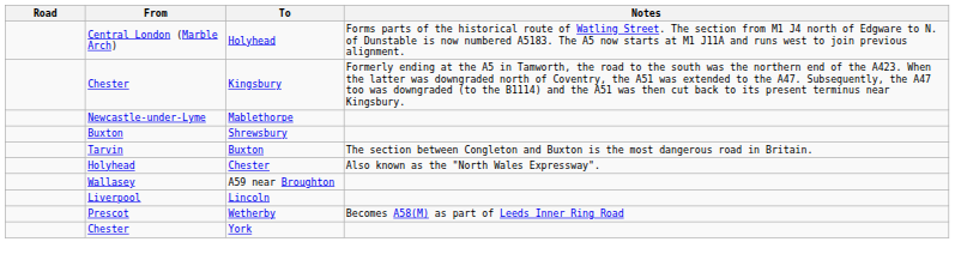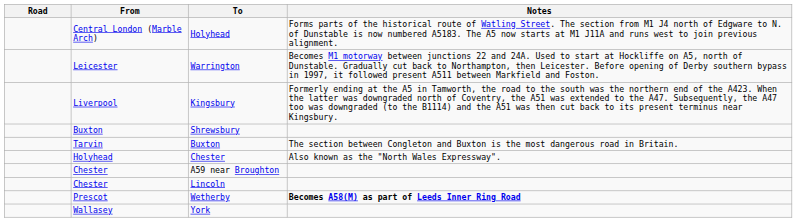+ row: Leicester | Warrington | Becomes M1 motorway between junctions 22 and 24A. Used to start at Hockliffe on A5, north of Dunstable. Gradually cut back to Northampton, then Leicester. Before opening of Derby southern bypass in 1997, it followed present A511 between Markfield and Foston.
Kingsbury | From: Chester -> Liverpool
- row: Newcastle-under-Lyme | Mablethorpe
A59 near Broughton | From: Wallasey -> Chester
Lincoln | From: Liverpool -> Chester
Wetherby | Notes: normal -> bold
York | From: Chester -> Wallasey
